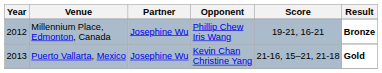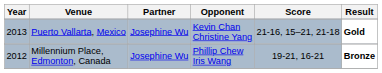rows swapped: Puerto Vallarta, Mexico <-> Millennium Place, Edmonton, Canada
